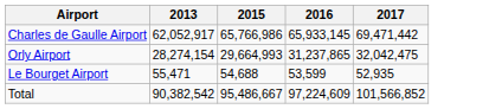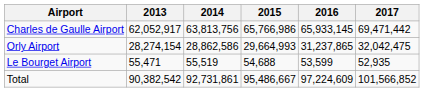+ column: 2014 | 63,813,756 | 28,862,586 | 55,519 | 92,731,861
